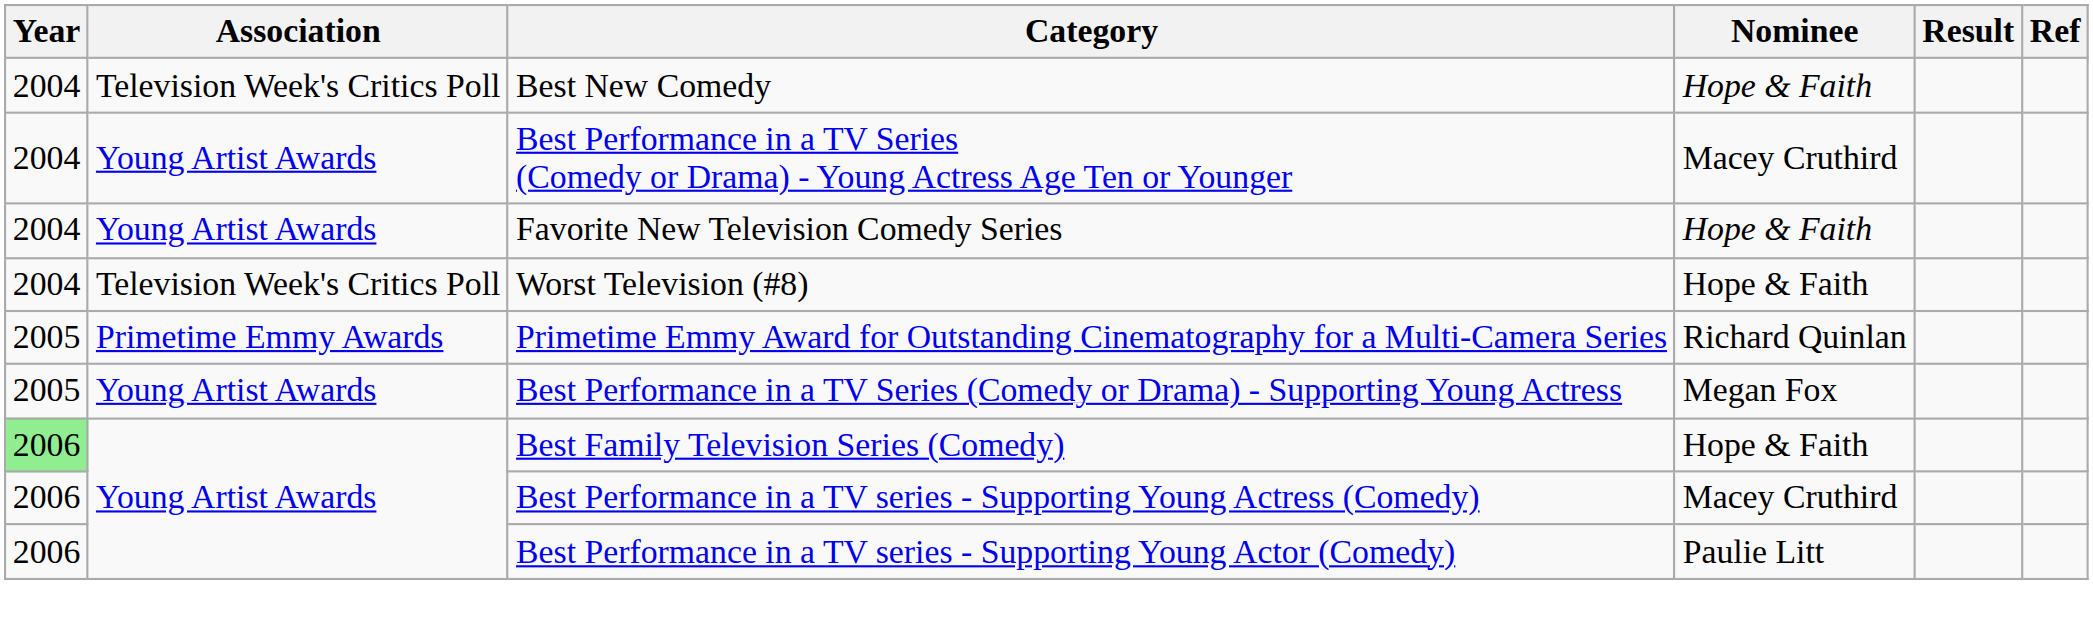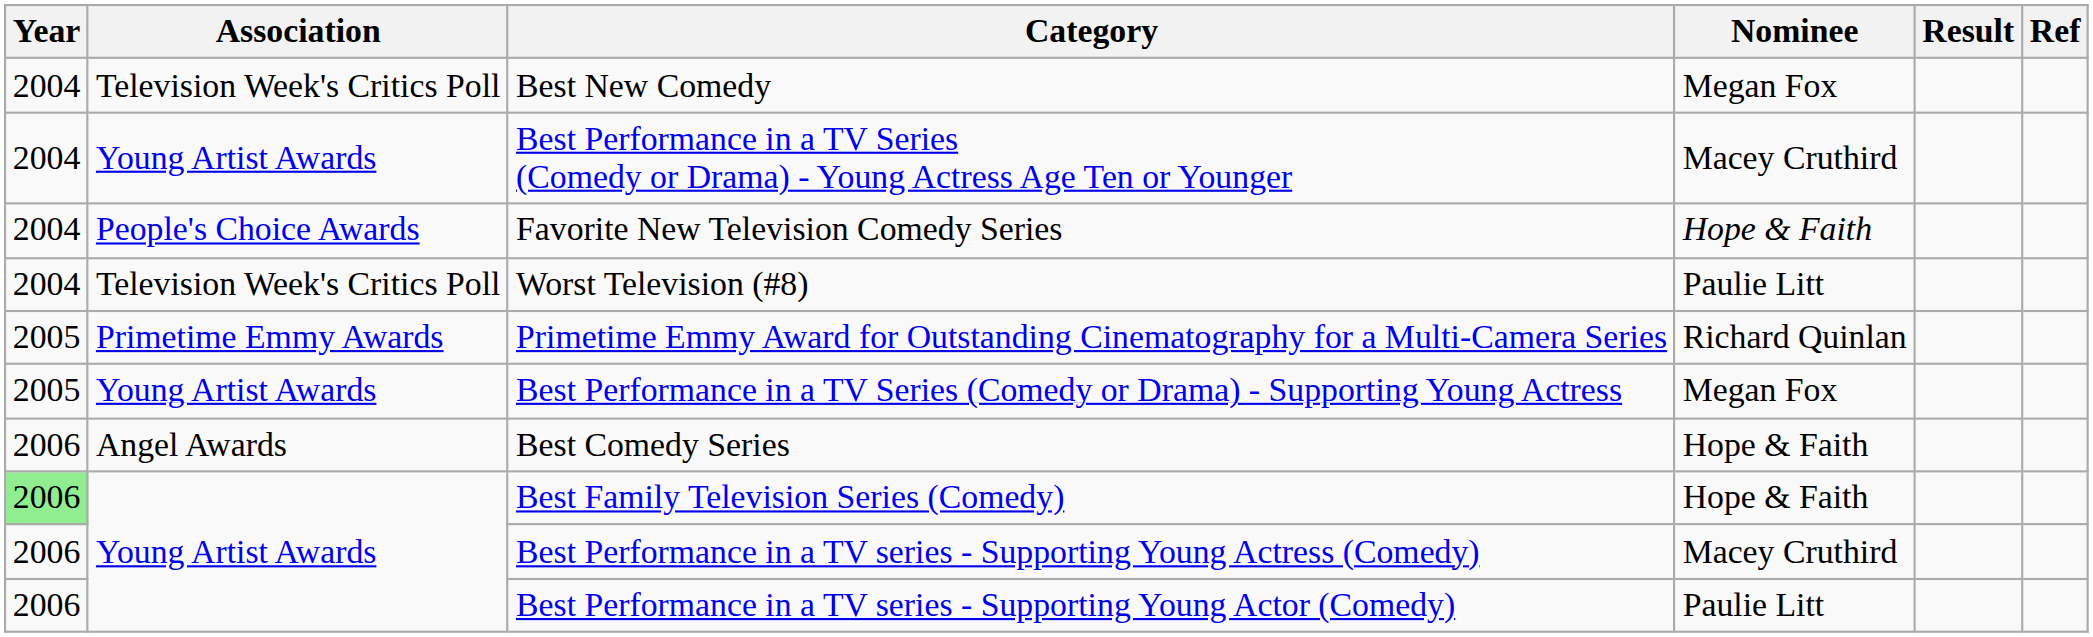Best New Comedy | Nominee: Hope & Faith -> Megan Fox
Favorite New Television Comedy Series | Association: Young Artist Awards -> People's Choice Awards
Worst Television (#8) | Nominee: Hope & Faith -> Paulie Litt
+ row: 2006 | Angel Awards | Best Comedy Series | Hope & Faith
